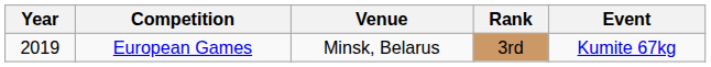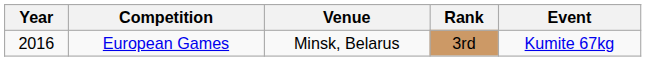European Games | Year: 2019 -> 2016
